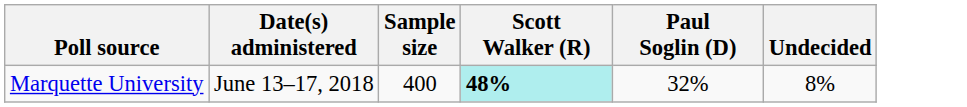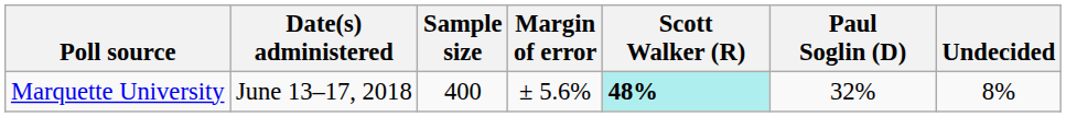+ column: Margin of error | ± 5.6%
